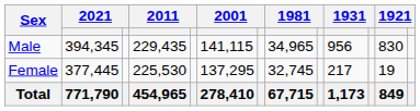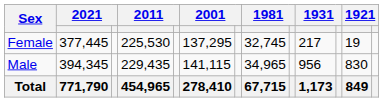rows swapped: Male <-> Female
